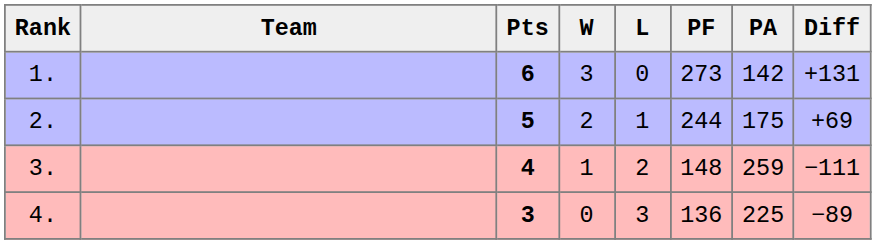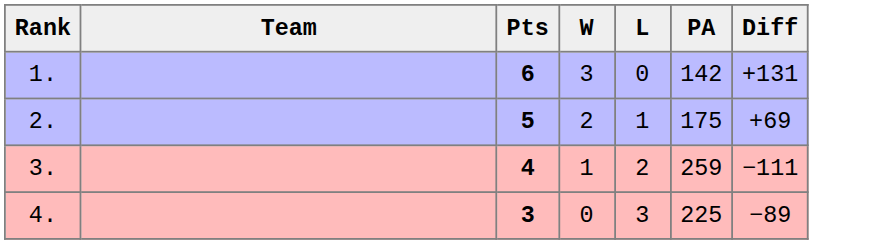- column: PF | 273 | 244 | 148 | 136
